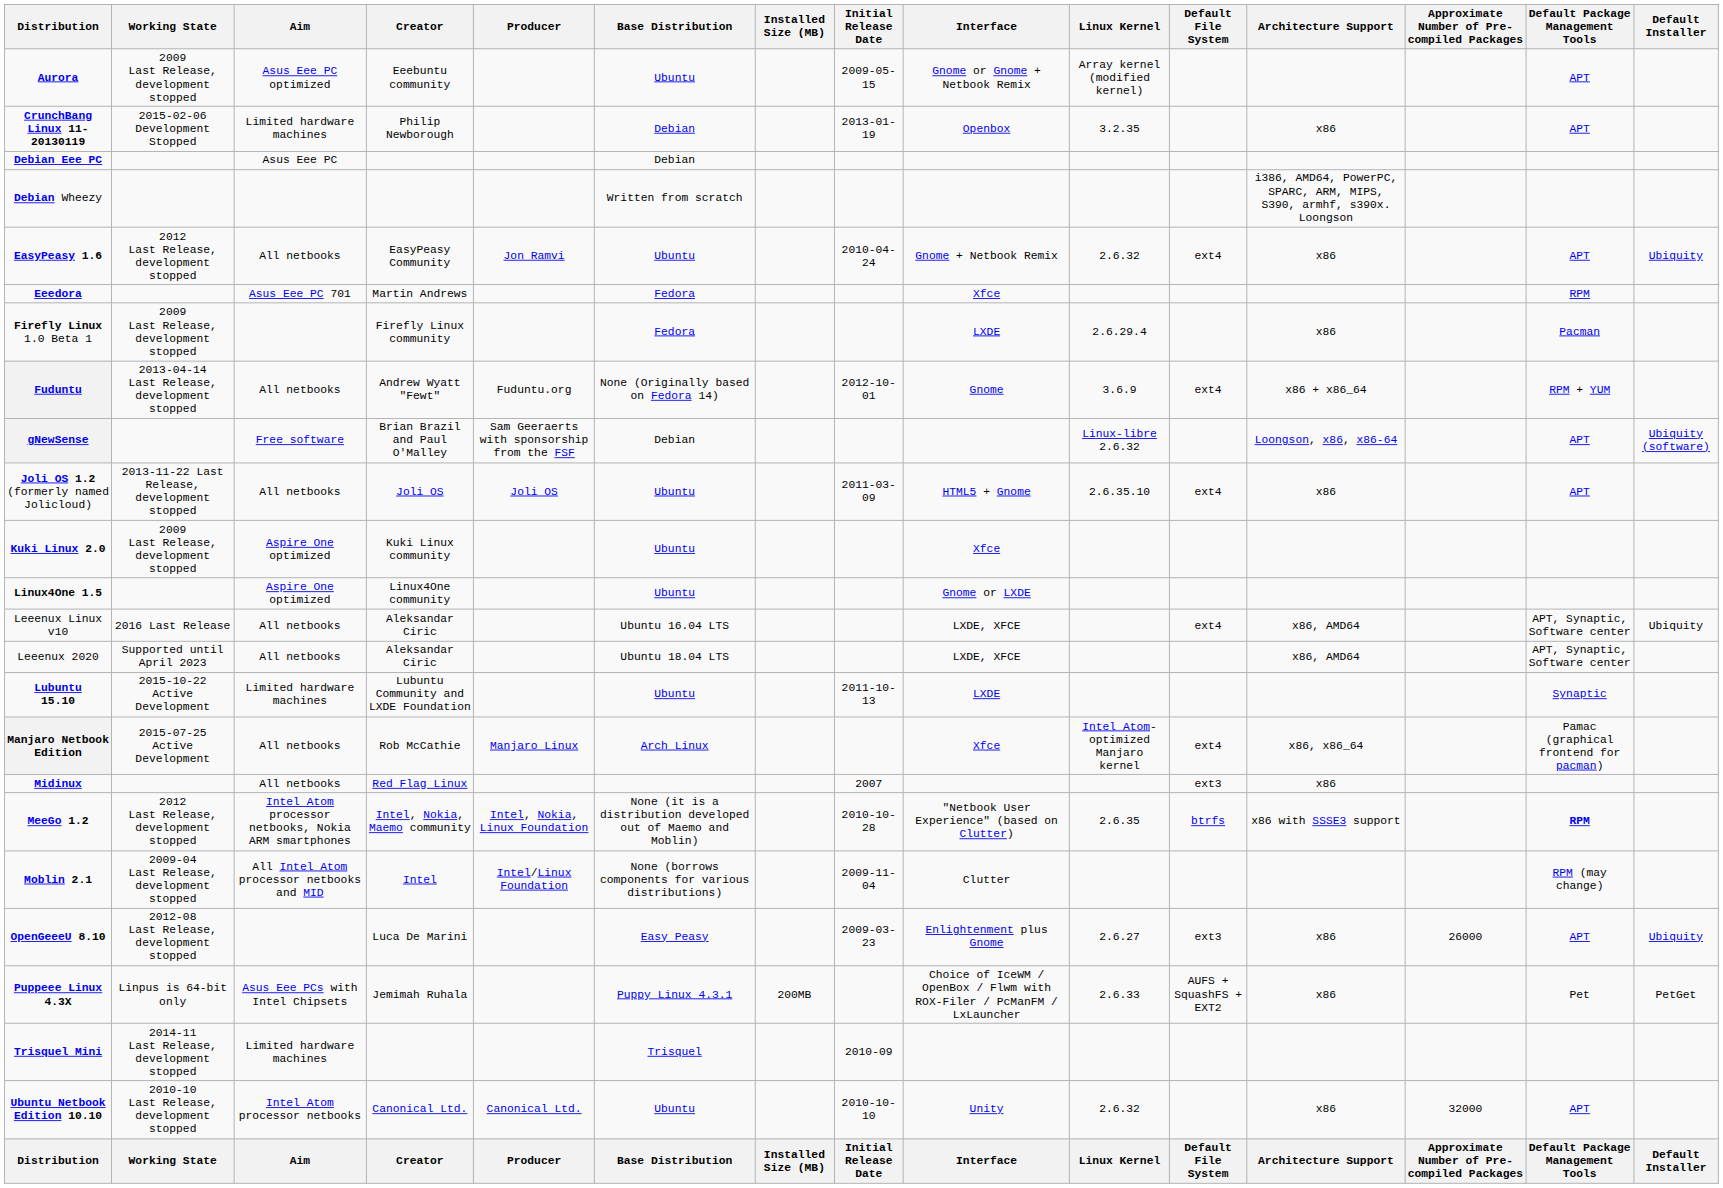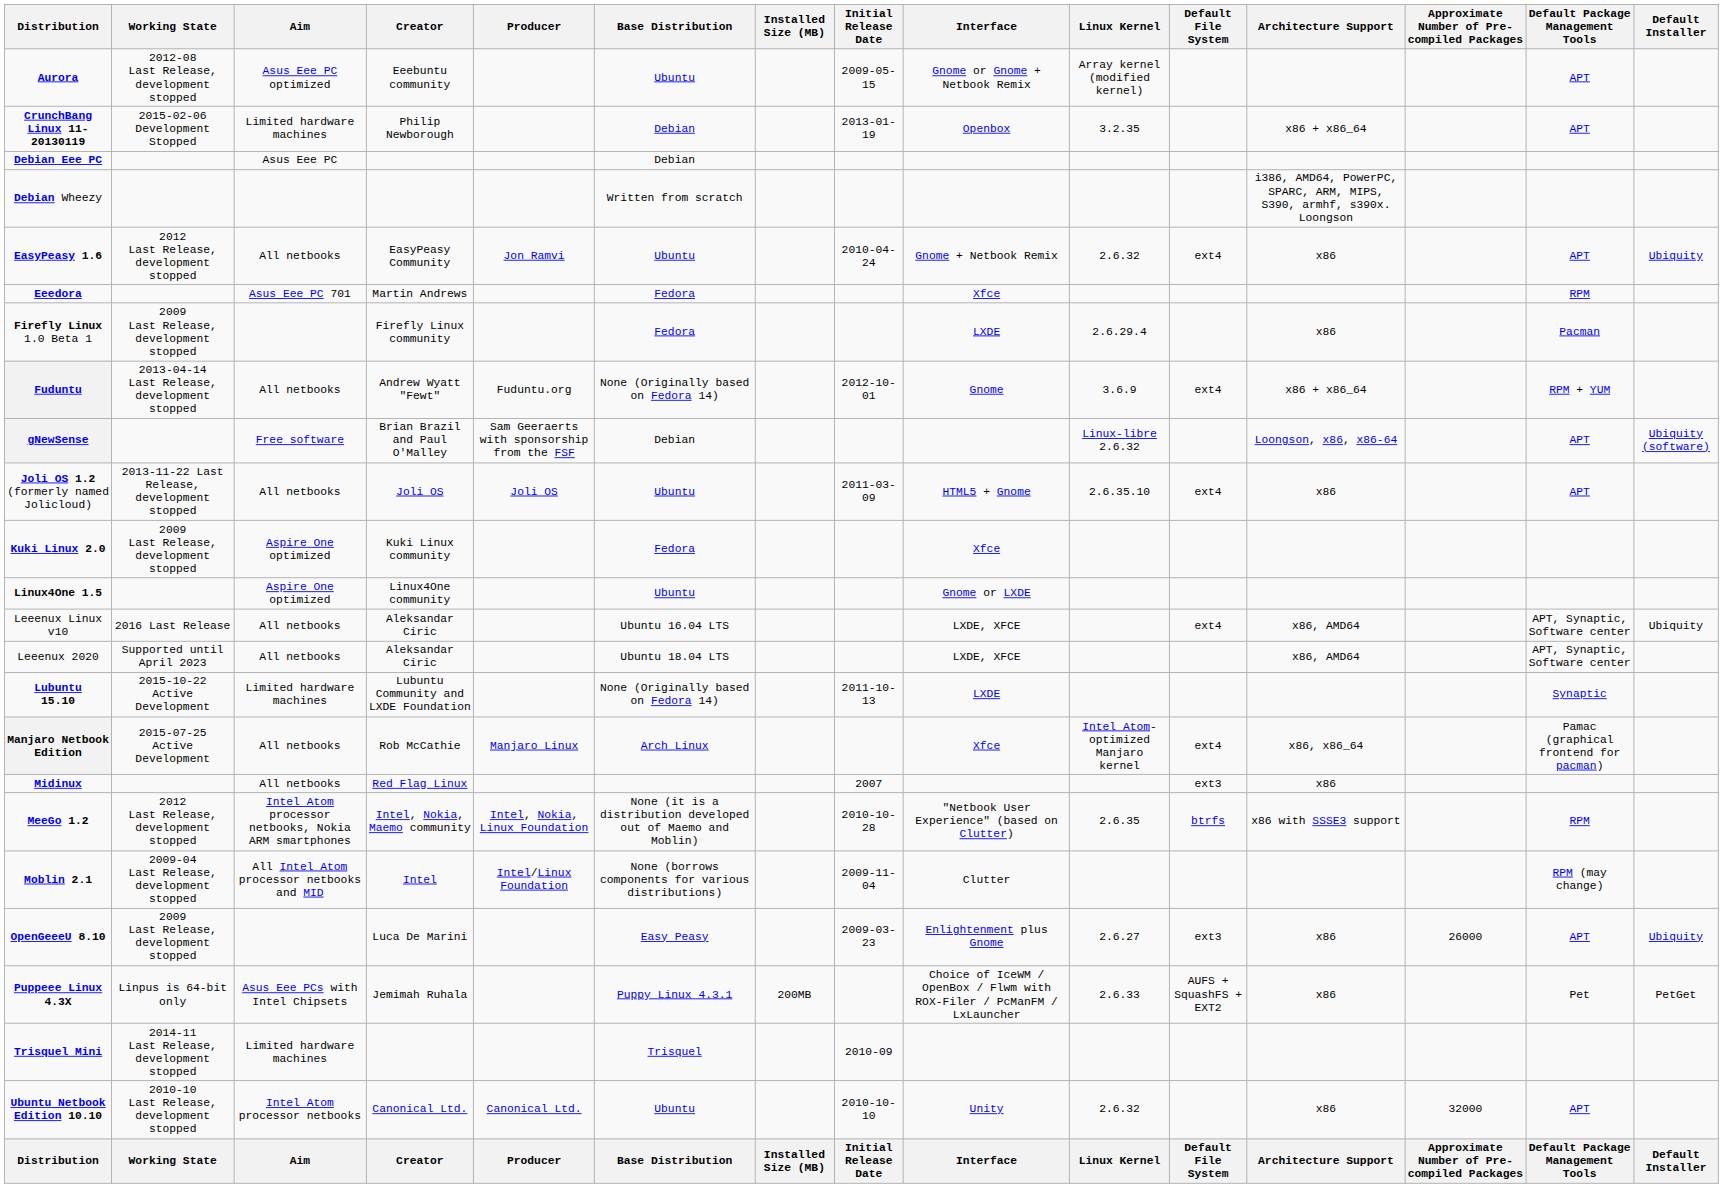Aurora | Working State: 2009 Last Release, development stopped -> 2012-08 Last Release, development stopped
CrunchBang Linux 11-20130119 | Architecture Support: x86 -> x86 + x86_64
Kuki Linux 2.0 | Base Distribution: Ubuntu -> Fedora
Lubuntu 15.10 | Base Distribution: Ubuntu -> None (Originally based on Fedora 14)
MeeGo 1.2 | Default Package Management Tools: bold -> normal
OpenGeeeU 8.10 | Working State: 2012-08 Last Release, development stopped -> 2009 Last Release, development stopped
